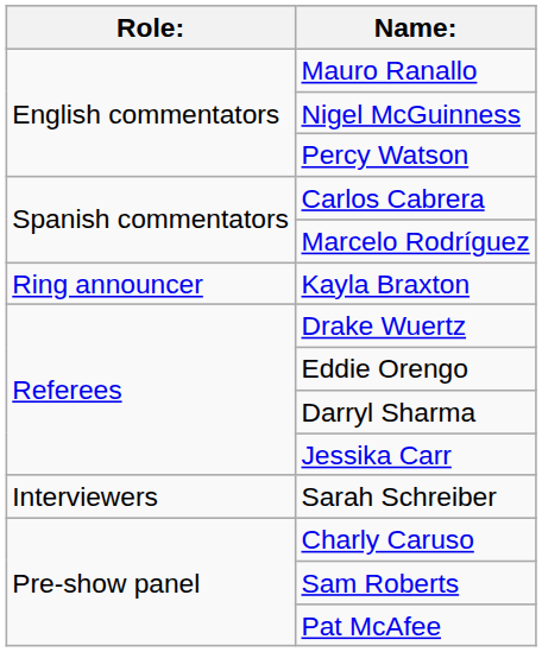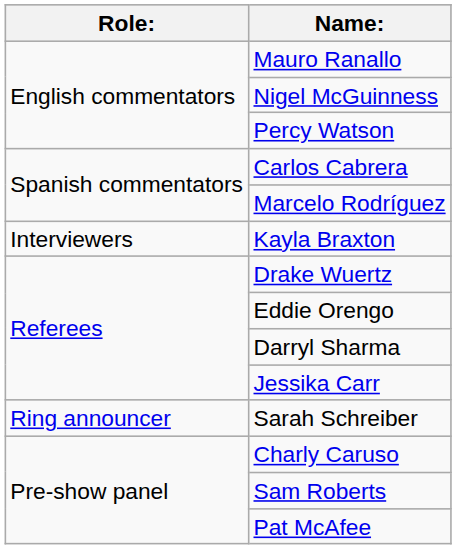Kayla Braxton | Role:: Ring announcer -> Interviewers
Sarah Schreiber | Role:: Interviewers -> Ring announcer
